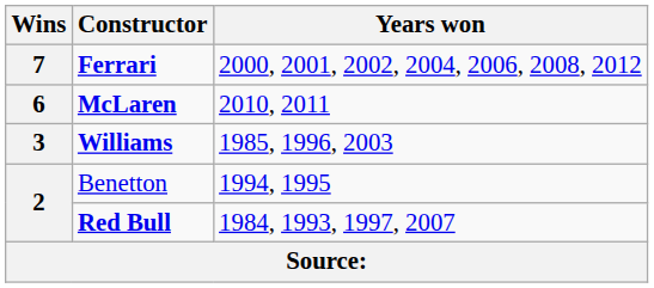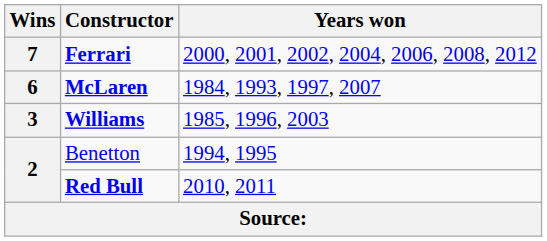McLaren | Years won: 2010, 2011 -> 1984, 1993, 1997, 2007
Red Bull | Years won: 1984, 1993, 1997, 2007 -> 2010, 2011
